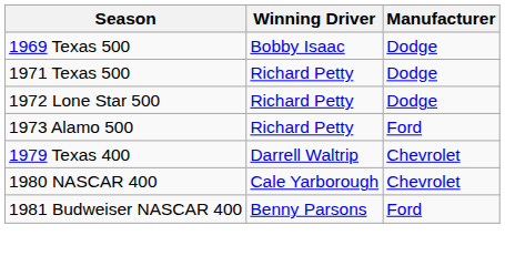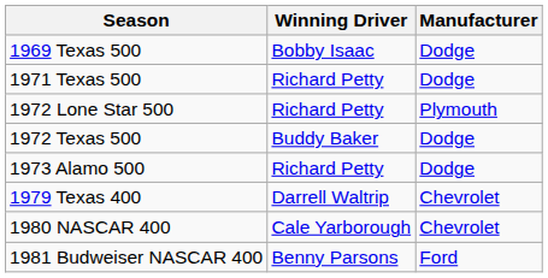1972 Lone Star 500 | Manufacturer: Dodge -> Plymouth
+ row: 1972 Texas 500 | Buddy Baker | Dodge
1973 Alamo 500 | Manufacturer: Ford -> Dodge
